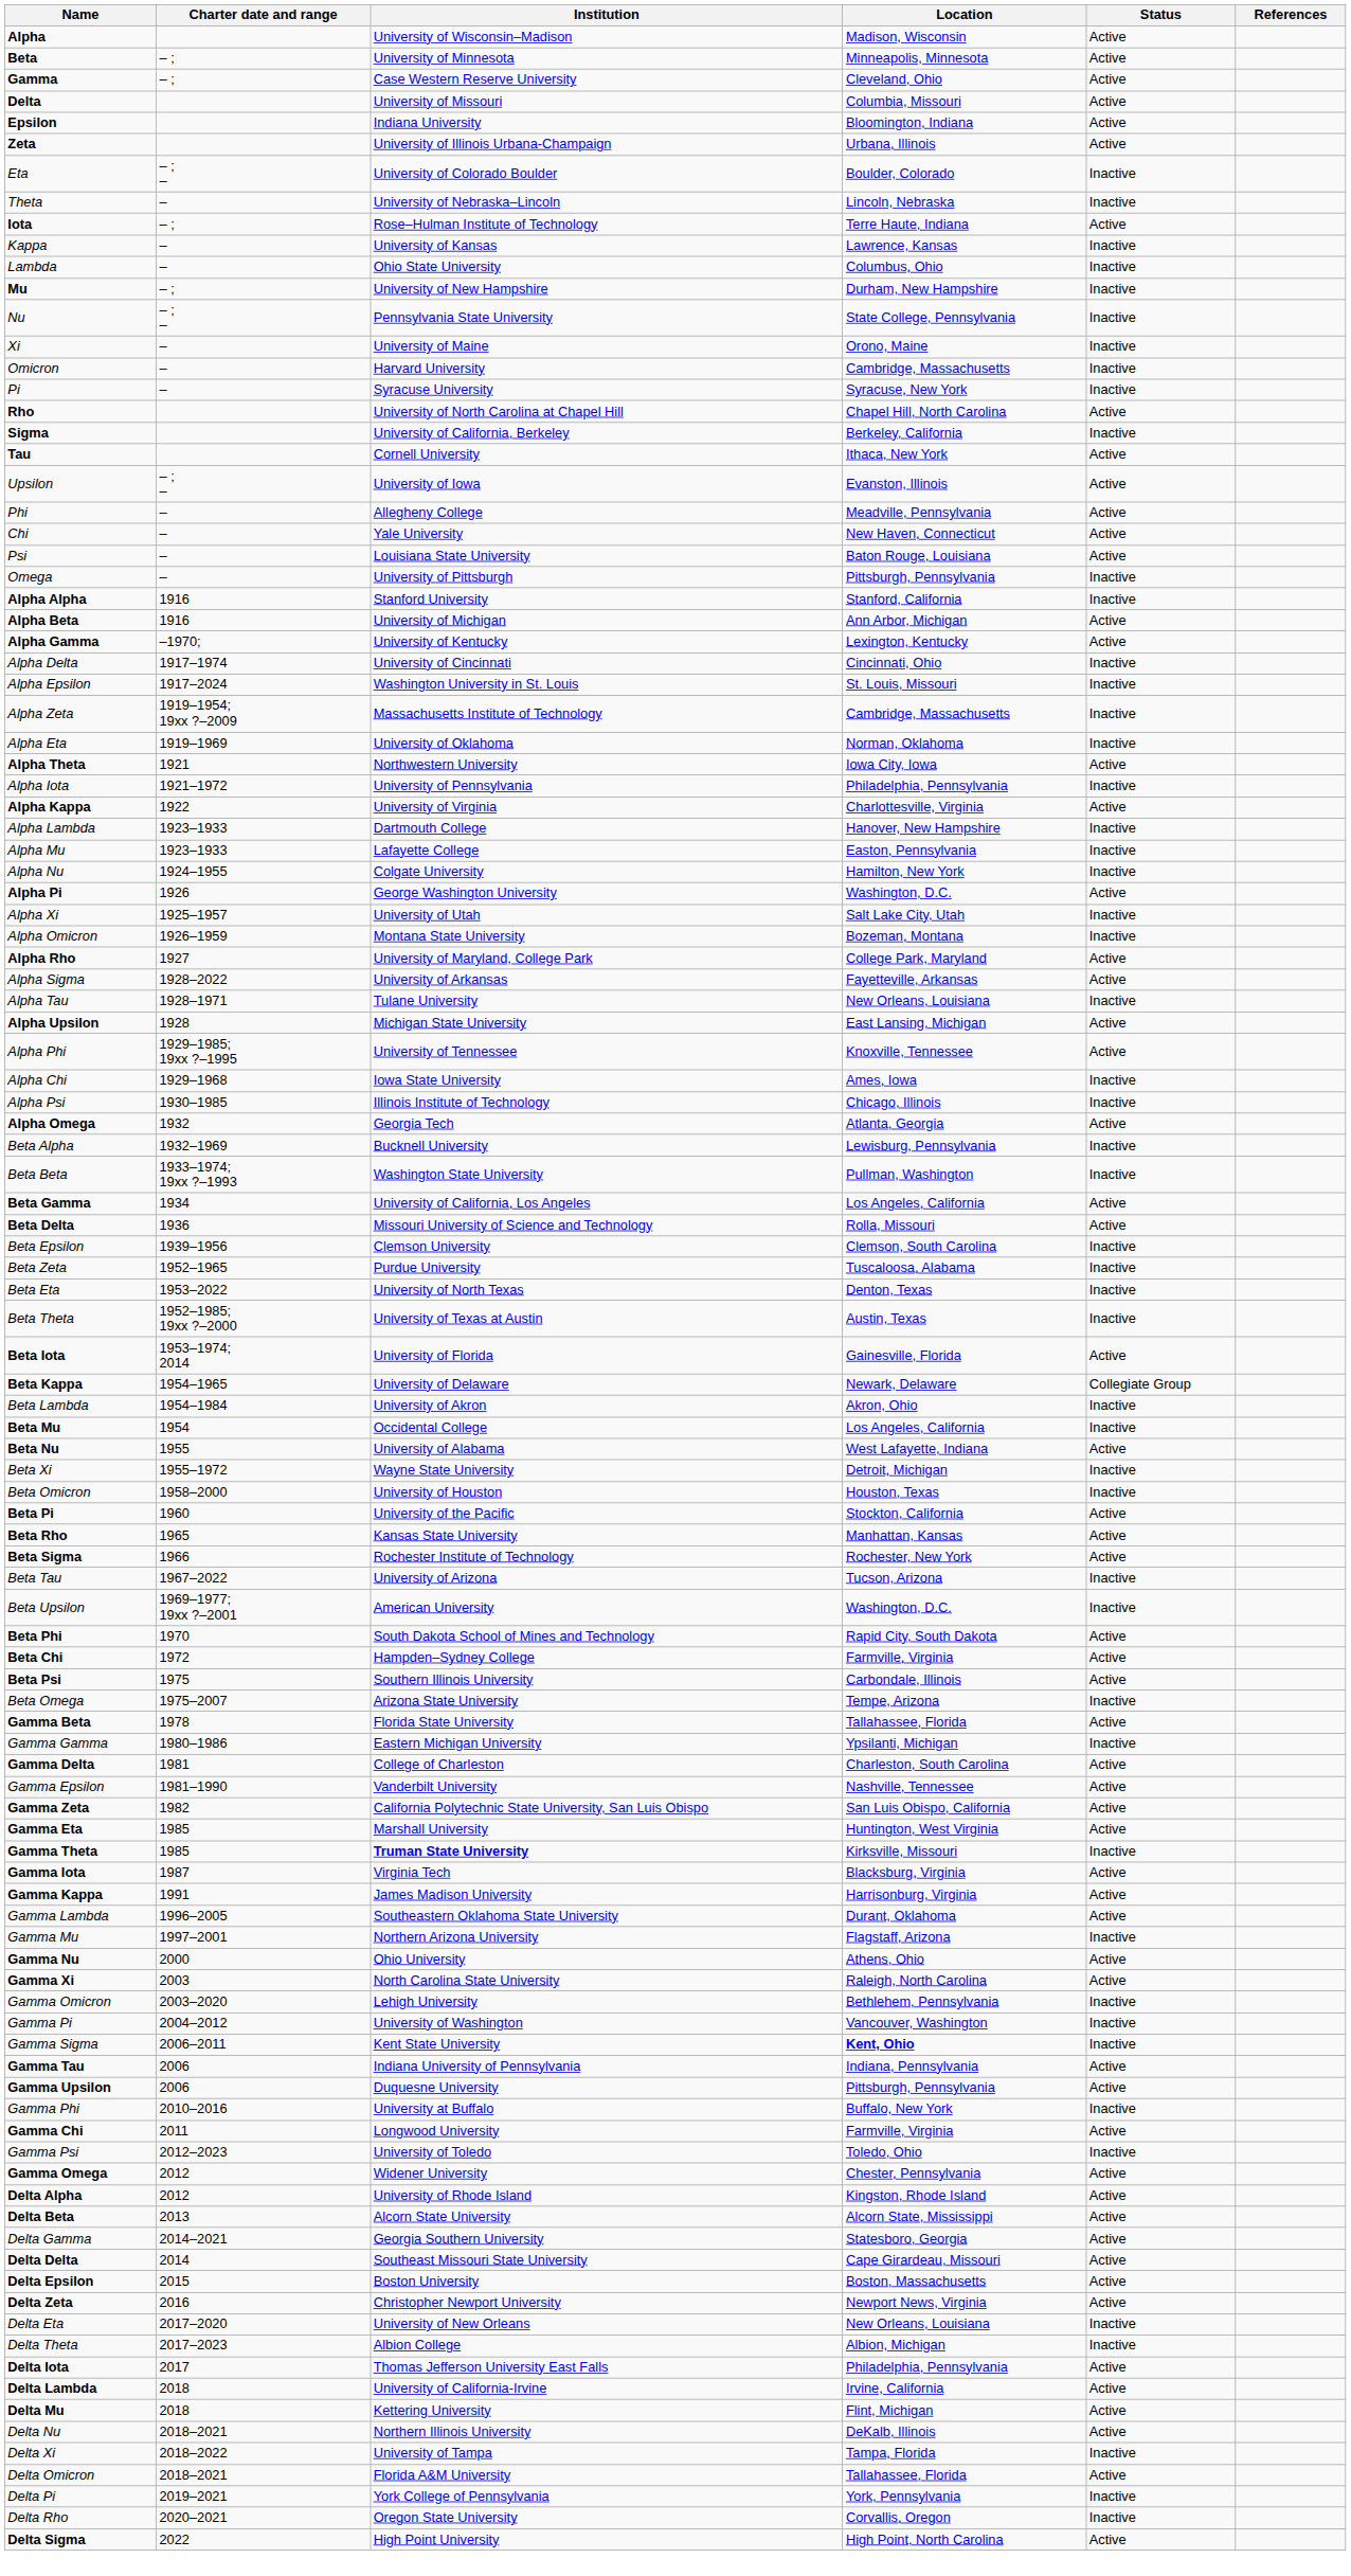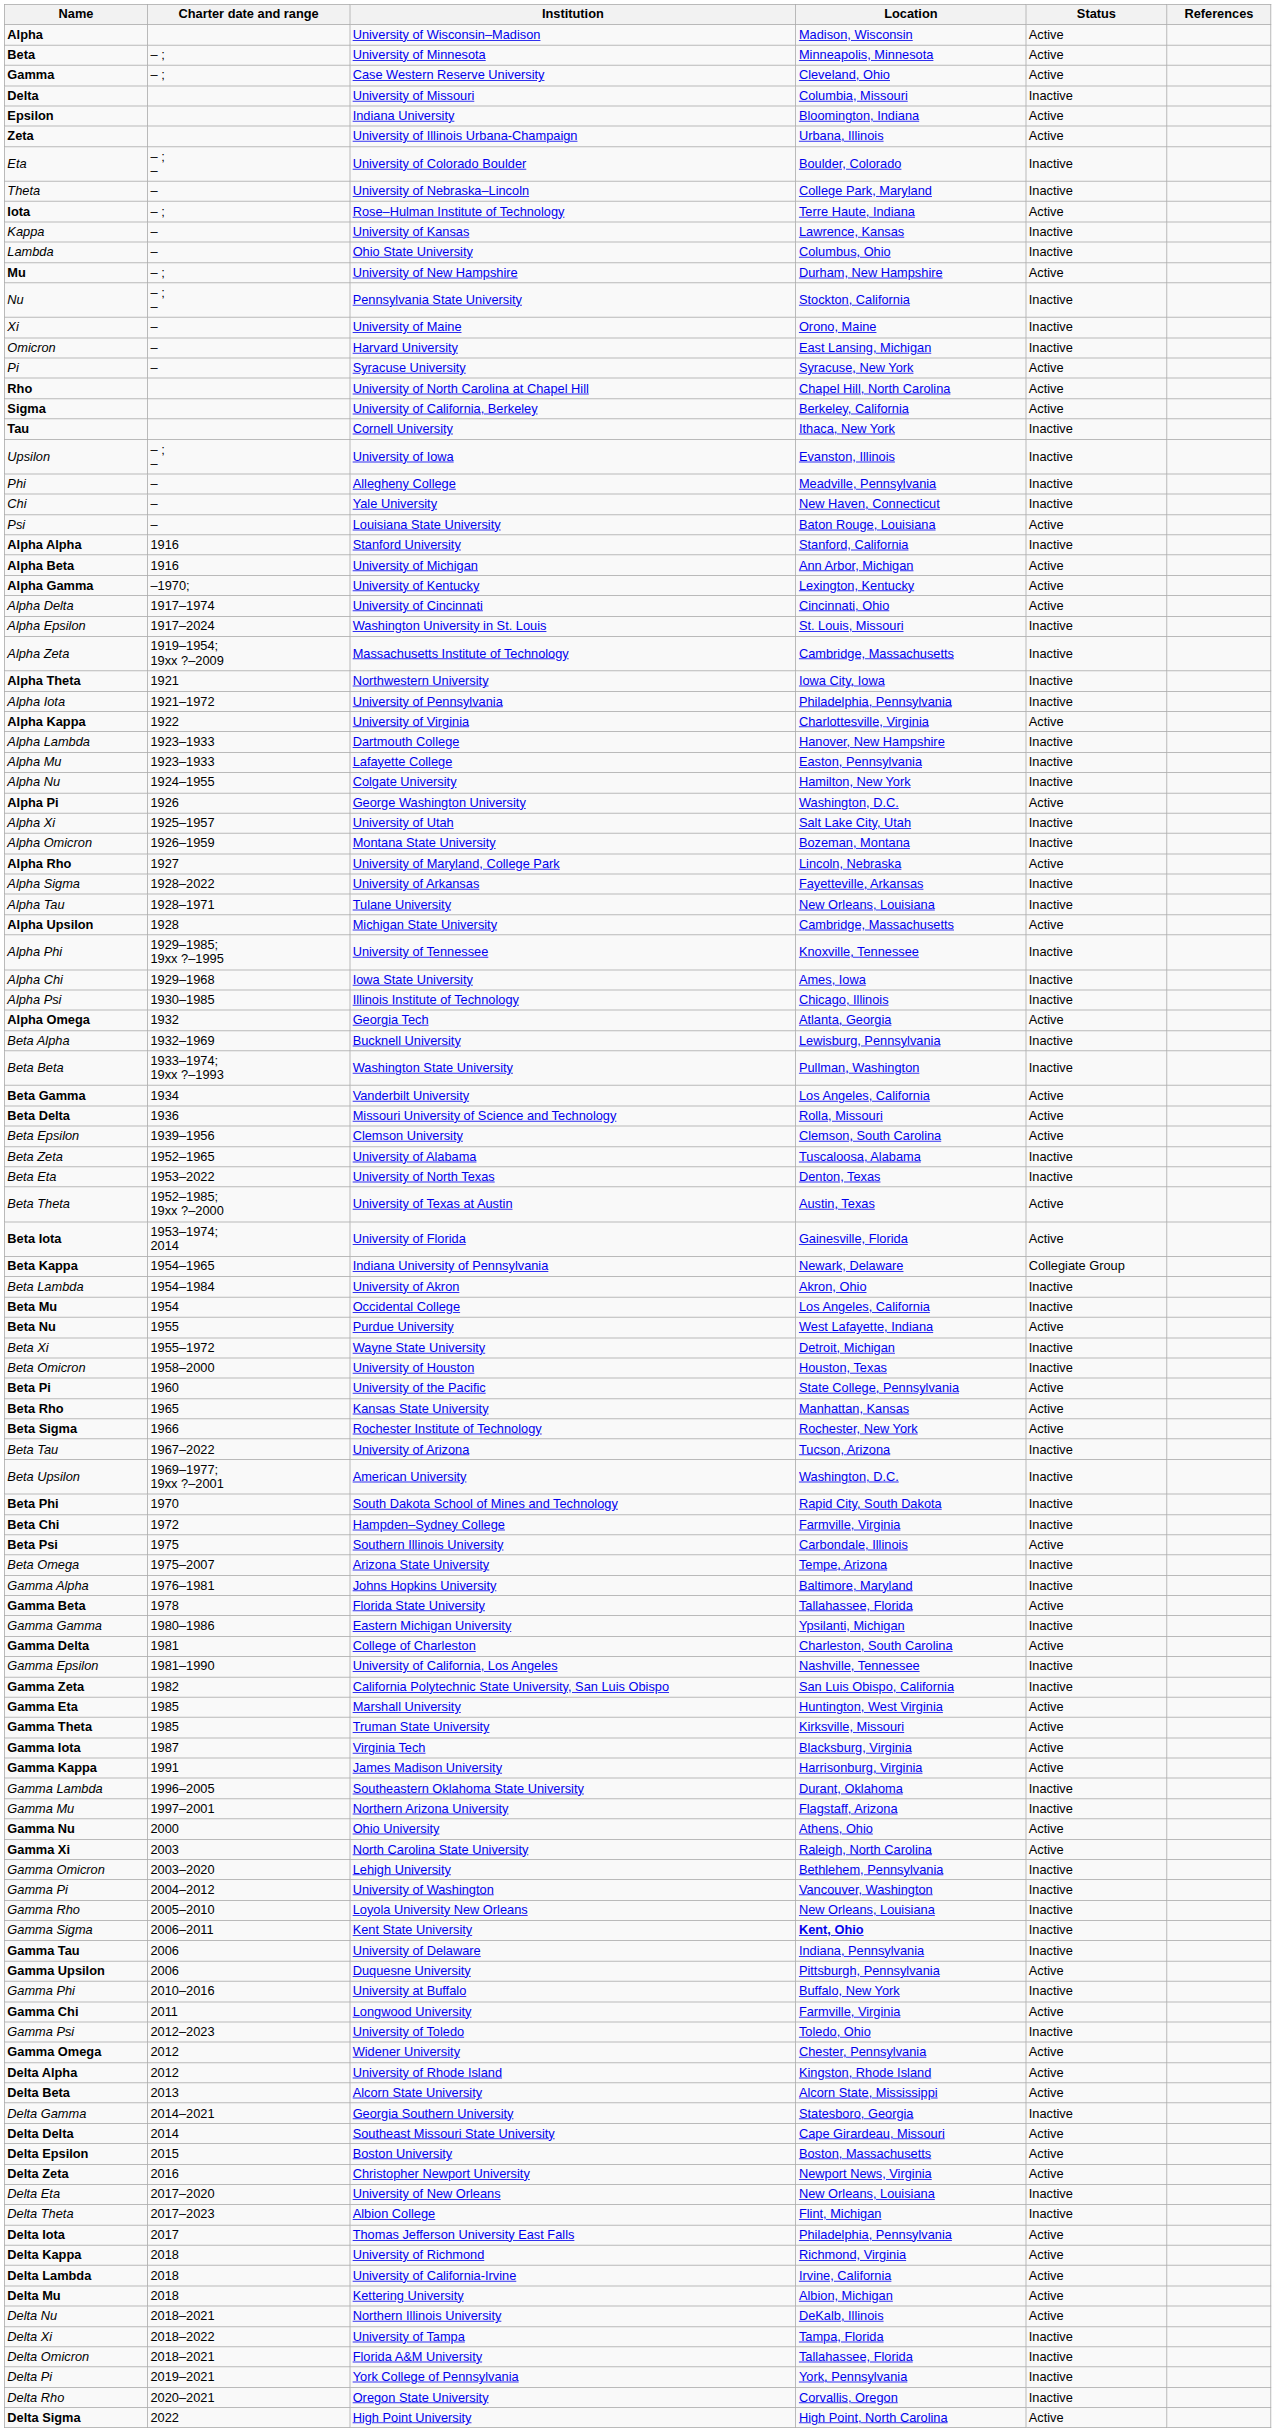Delta | Status: Active -> Inactive
Theta | Location: Lincoln, Nebraska -> College Park, Maryland
Mu | Status: Inactive -> Active
Nu | Location: State College, Pennsylvania -> Stockton, California
Omicron | Location: Cambridge, Massachusetts -> East Lansing, Michigan
Pi | Status: Inactive -> Active
Sigma | Status: Inactive -> Active
Tau | Status: Active -> Inactive
Upsilon | Status: Active -> Inactive
Phi | Status: Active -> Inactive
Chi | Status: Active -> Inactive
- row: Omega | – | University of Pittsburgh | Pittsburgh, Pennsylvania | Inactive
Alpha Delta | Status: Inactive -> Active
- row: Alpha Eta | 1919–1969 | University of Oklahoma | Norman, Oklahoma | Inactive
Alpha Theta | Status: Active -> Inactive
Alpha Rho | Location: College Park, Maryland -> Lincoln, Nebraska
Alpha Sigma | Status: Active -> Inactive
Alpha Upsilon | Location: East Lansing, Michigan -> Cambridge, Massachusetts
Alpha Phi | Status: Active -> Inactive
Beta Gamma | Institution: University of California, Los Angeles -> Vanderbilt University
Beta Epsilon | Status: Inactive -> Active
Beta Zeta | Institution: Purdue University -> University of Alabama
Beta Theta | Status: Inactive -> Active
Beta Kappa | Institution: University of Delaware -> Indiana University of Pennsylvania
Beta Nu | Institution: University of Alabama -> Purdue University
Beta Pi | Location: Stockton, California -> State College, Pennsylvania
Beta Phi | Status: Active -> Inactive
Beta Chi | Status: Active -> Inactive
+ row: Gamma Alpha | 1976–1981 | Johns Hopkins University | Baltimore, Maryland | Inactive
Gamma Epsilon | Institution: Vanderbilt University -> University of California, Los Angeles
Gamma Epsilon | Status: Active -> Inactive
Gamma Zeta | Status: Active -> Inactive
Gamma Theta | Institution: bold -> normal
Gamma Theta | Status: Inactive -> Active
Gamma Lambda | Status: Active -> Inactive
+ row: Gamma Rho | 2005–2010 | Loyola University New Orleans | New Orleans, Louisiana | Inactive
Gamma Tau | Institution: Indiana University of Pennsylvania -> University of Delaware
Gamma Tau | Status: Active -> Inactive
Delta Gamma | Status: Active -> Inactive
Delta Theta | Location: Albion, Michigan -> Flint, Michigan
+ row: Delta Kappa | 2018 | University of Richmond | Richmond, Virginia | Active
Delta Mu | Location: Flint, Michigan -> Albion, Michigan
Delta Omicron | Status: Active -> Inactive
